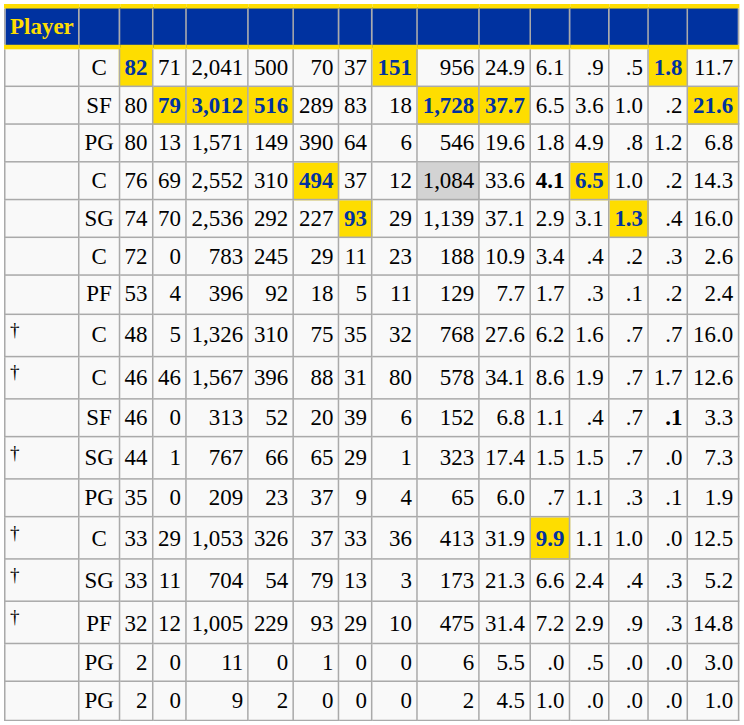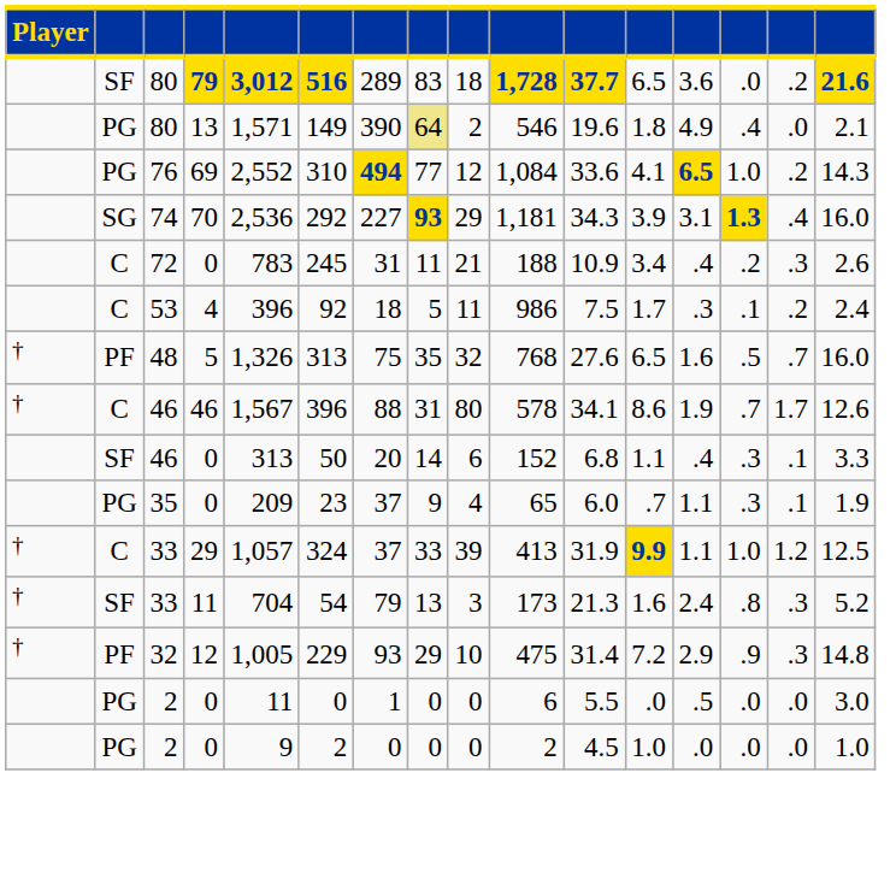- row: C | 82 | 71 | 2,041 | 500 | 70 | 37 | 151 | 956 | 24.9 | 6.1 | .9 | .5 | 1.8 | 11.7
80 / 79 | column 14: 1.0 -> .0
80 / 13 | column 8: no background -> khaki background
80 / 13 | column 9: 6 -> 2
80 / 13 | column 14: .8 -> .4
80 / 13 | column 15: 1.2 -> .0
80 / 13 | column 16: 6.8 -> 2.1
76 | column 2: C -> PG
76 | column 8: 37 -> 77
76 | column 10: lightgrey background -> no background
76 | column 12: bold -> normal
74 | column 10: 1,139 -> 1,181
74 | column 11: 37.1 -> 34.3
74 | column 12: 2.9 -> 3.9
72 | column 7: 29 -> 31
72 | column 9: 23 -> 21
53 | column 2: PF -> C
53 | column 10: 129 -> 986
53 | column 11: 7.7 -> 7.5
48 | column 2: C -> PF
48 | column 6: 310 -> 313
48 | column 12: 6.2 -> 6.5
48 | column 14: .7 -> .5
46 / 0 | column 6: 52 -> 50
46 / 0 | column 8: 39 -> 14
46 / 0 | column 14: .7 -> .3
46 / 0 | column 15: bold -> normal
- row: † | SG | 44 | 1 | 767 | 66 | 65 | 29 | 1 | 323 | 17.4 | 1.5 | 1.5 | .7 | .0 | 7.3
33 / 29 | column 5: 1,053 -> 1,057
33 / 29 | column 6: 326 -> 324
33 / 29 | column 9: 36 -> 39
33 / 29 | column 15: .0 -> 1.2
33 / 11 | column 2: SG -> SF
33 / 11 | column 12: 6.6 -> 1.6
33 / 11 | column 14: .4 -> .8
